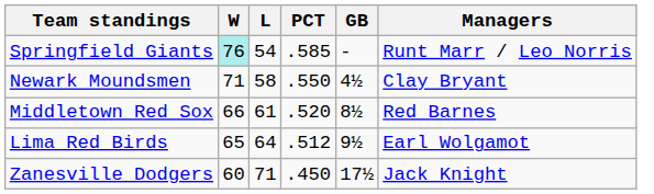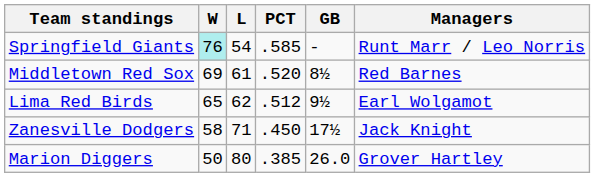- row: Newark Moundsmen | 71 | 58 | .550 | 4½ | Clay Bryant
Middletown Red Sox | W: 66 -> 69
Lima Red Birds | L: 64 -> 62
Zanesville Dodgers | W: 60 -> 58
+ row: Marion Diggers | 50 | 80 | .385 | 26.0 | Grover Hartley
